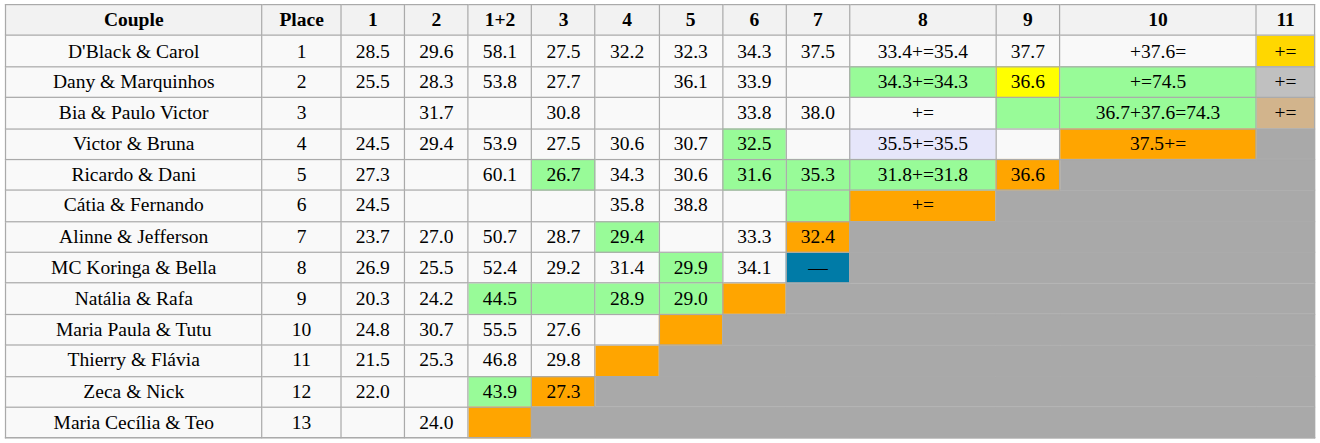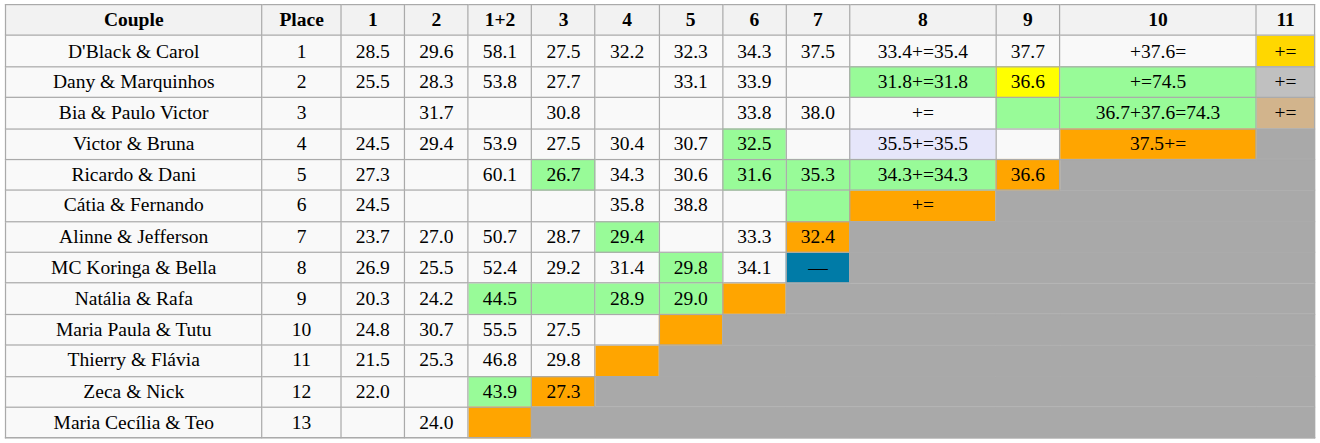Dany & Marquinhos | 5: 36.1 -> 33.1
Dany & Marquinhos | 8: 34.3+=34.3 -> 31.8+=31.8
Victor & Bruna | 4: 30.6 -> 30.4
Ricardo & Dani | 8: 31.8+=31.8 -> 34.3+=34.3
MC Koringa & Bella | 5: 29.9 -> 29.8
Maria Paula & Tutu | 3: 27.6 -> 27.5
